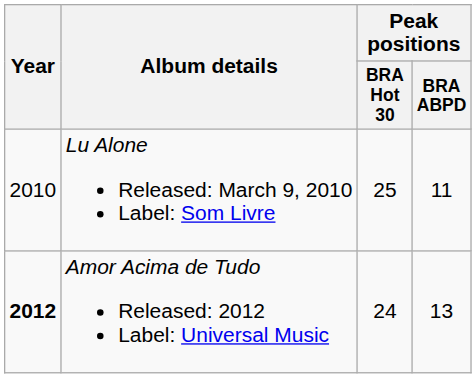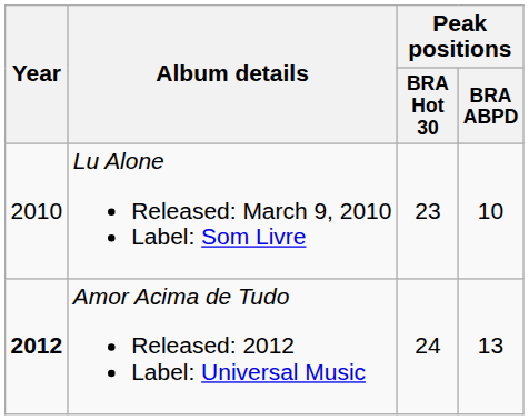Lu Alone Released: March 9, 2010 Label: Som Livre | Peak positions / BRA Hot 30: 25 -> 23
Lu Alone Released: March 9, 2010 Label: Som Livre | Peak positions / BRA ABPD: 11 -> 10
